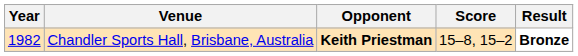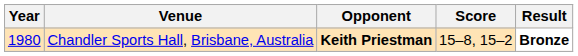Chandler Sports Hall, Brisbane, Australia | Year: 1982 -> 1980
